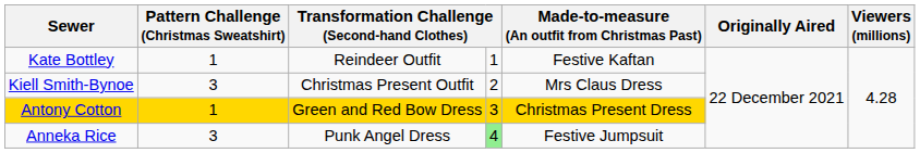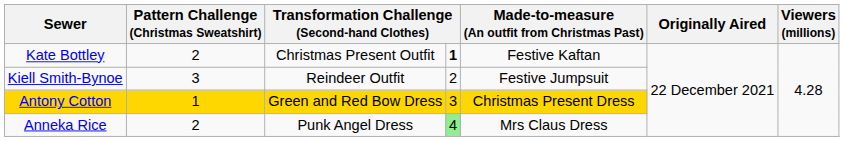Kate Bottley | Pattern Challenge (Christmas Sweatshirt): 1 -> 2
Kate Bottley | column 3: Reindeer Outfit -> Christmas Present Outfit
Kate Bottley | column 4: normal -> bold
Kiell Smith-Bynoe | column 3: Christmas Present Outfit -> Reindeer Outfit
Kiell Smith-Bynoe | Made-to-measure (An outfit from Christmas Past): Mrs Claus Dress -> Festive Jumpsuit
Anneka Rice | Pattern Challenge (Christmas Sweatshirt): 3 -> 2
Anneka Rice | Made-to-measure (An outfit from Christmas Past): Festive Jumpsuit -> Mrs Claus Dress
